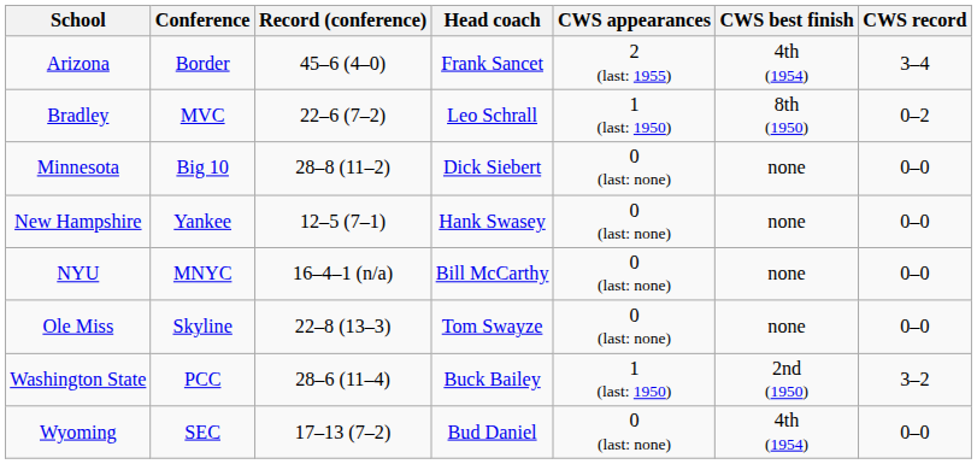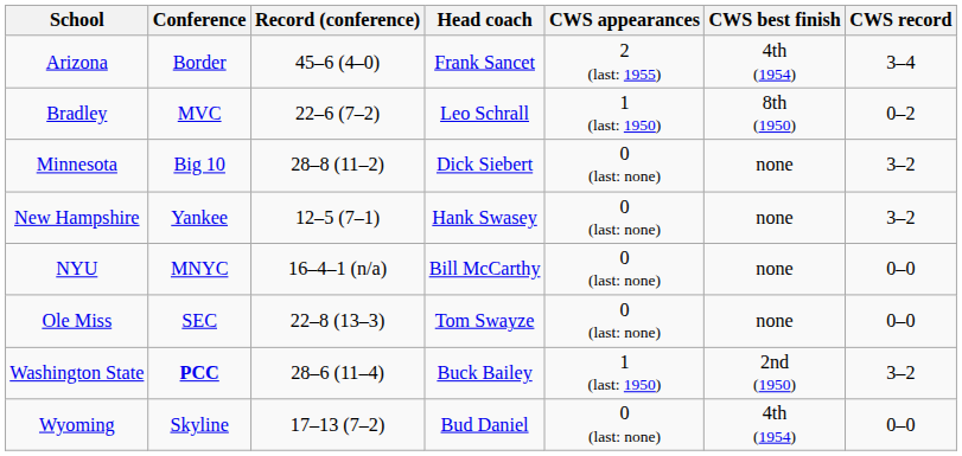Minnesota | CWS record: 0–0 -> 3–2
New Hampshire | CWS record: 0–0 -> 3–2
Ole Miss | Conference: Skyline -> SEC
Washington State | Conference: normal -> bold
Wyoming | Conference: SEC -> Skyline
